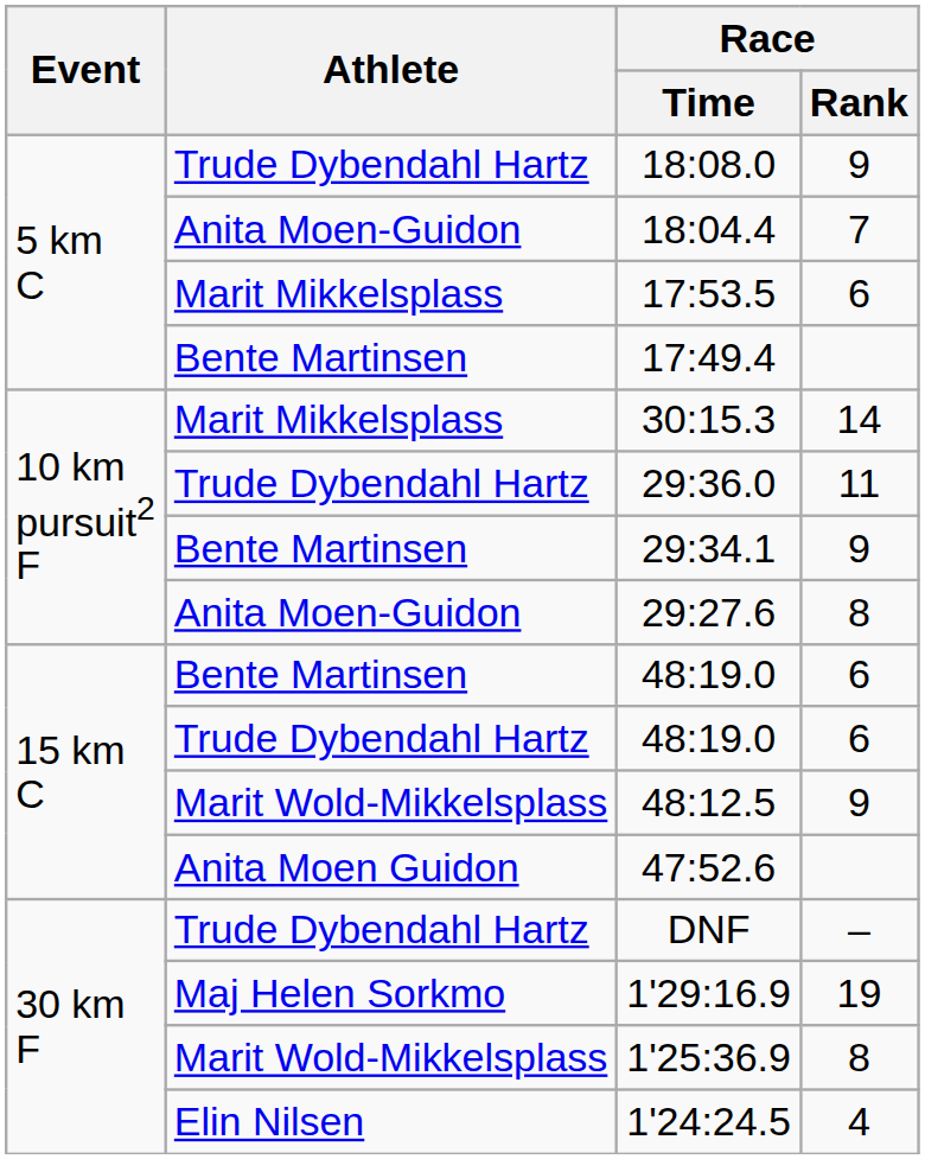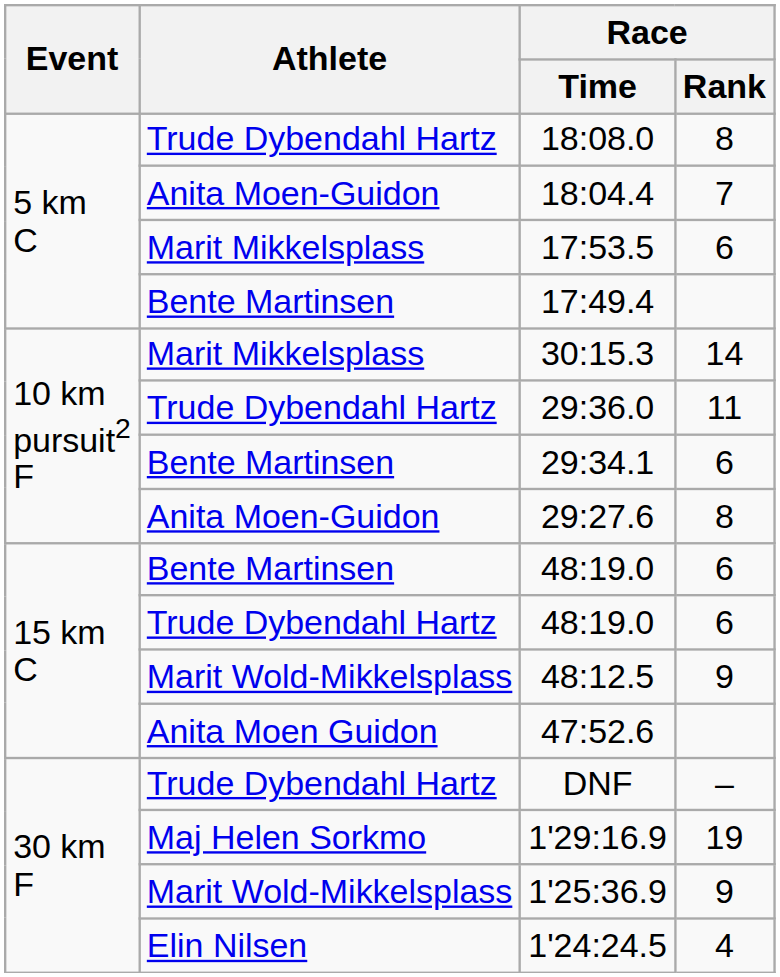18:08.0 | Race / Rank: 9 -> 8
29:34.1 | Race / Rank: 9 -> 6
1'25:36.9 | Race / Rank: 8 -> 9
